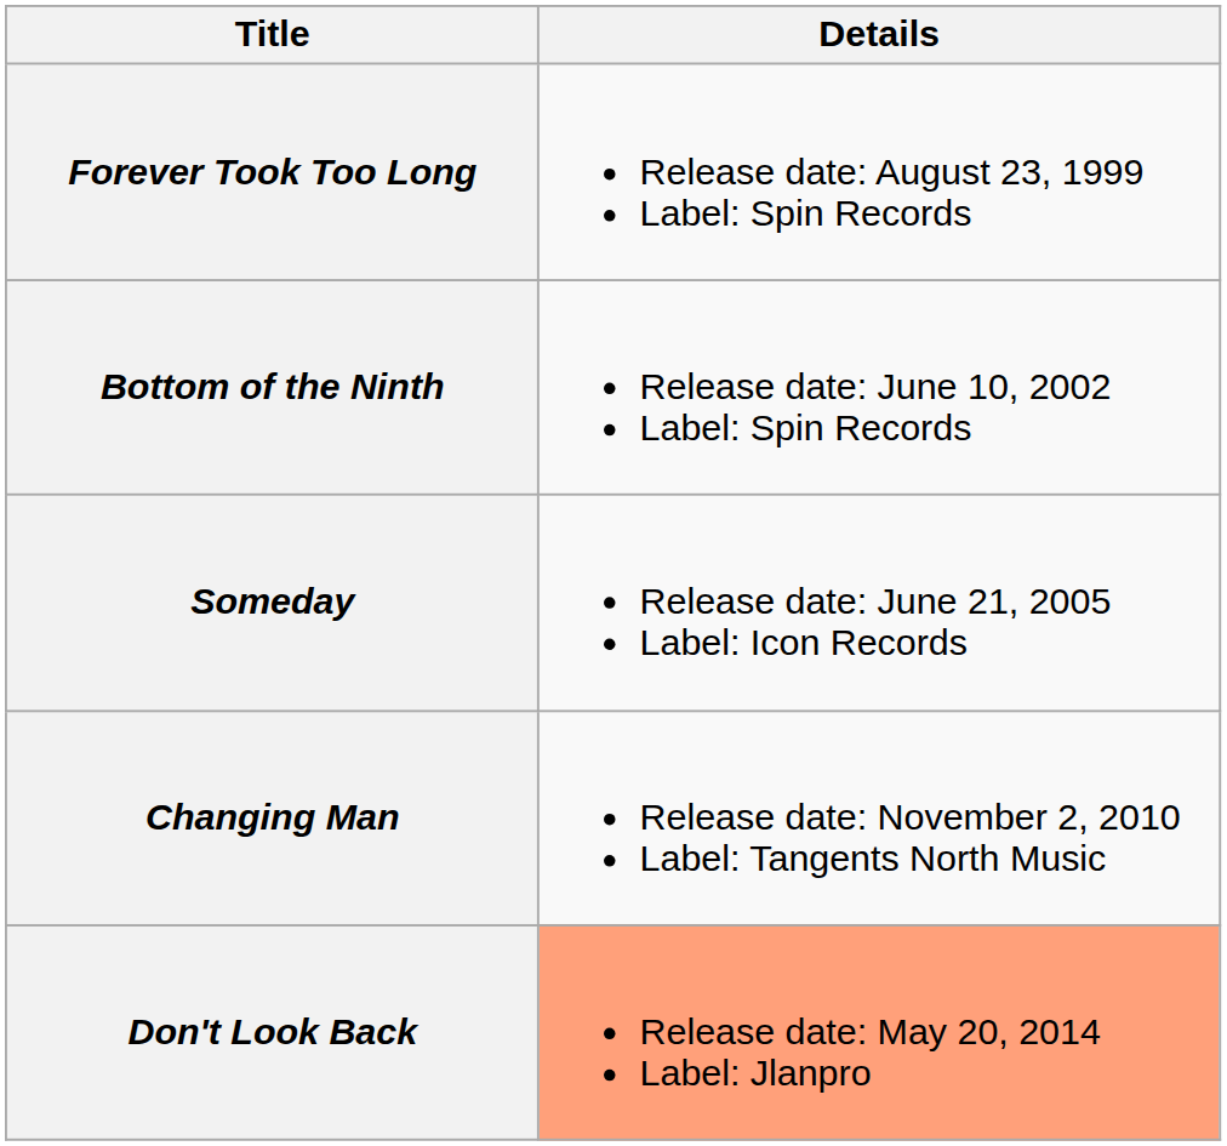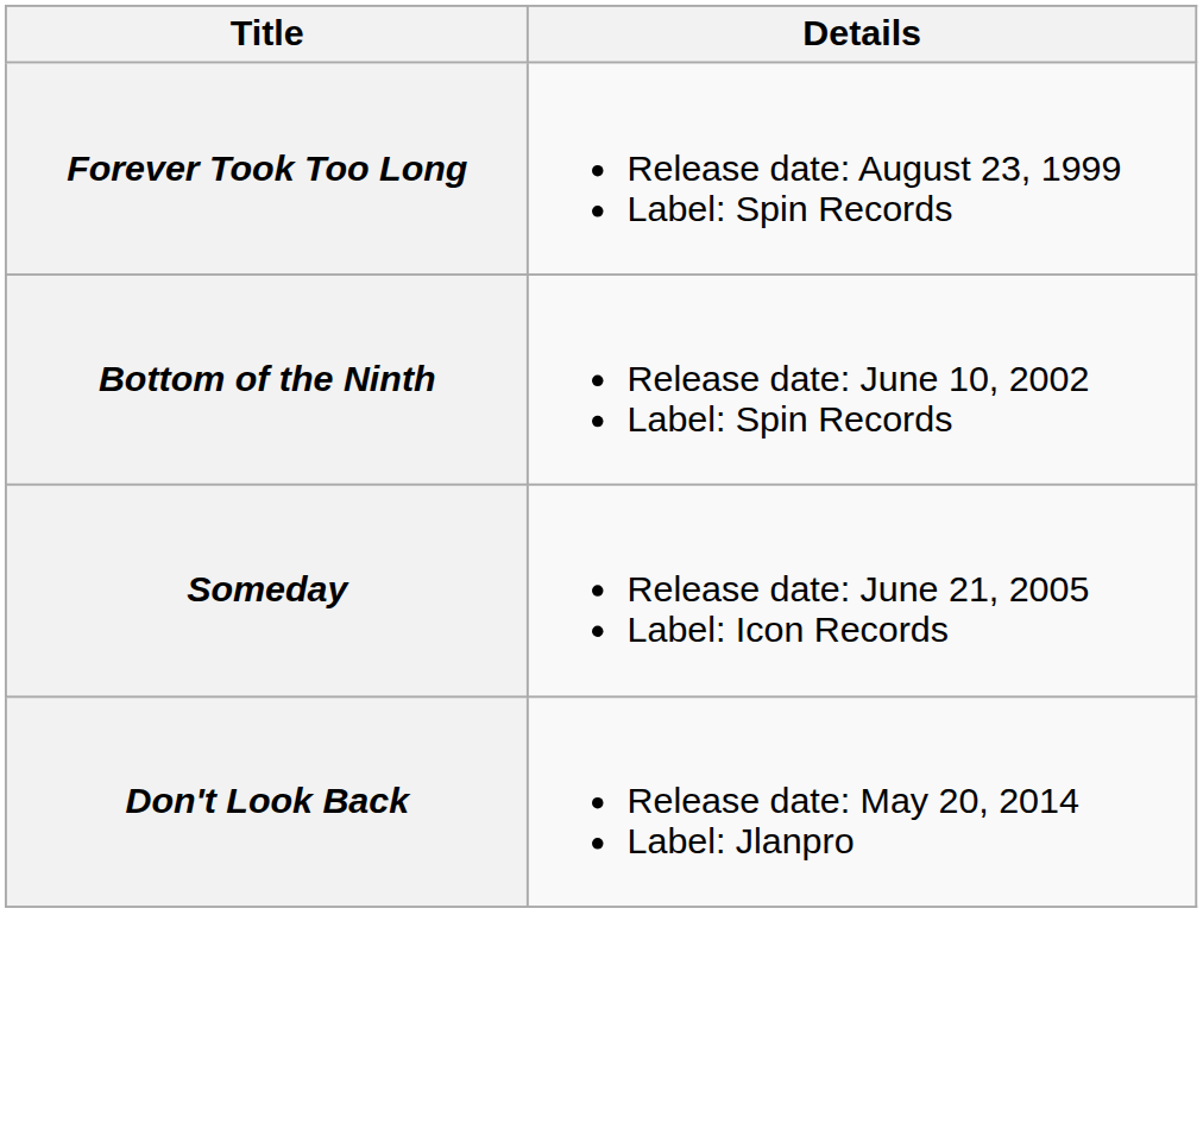- row: Changing Man | Release date: November 2, 2010 Label: Tangents North Music
Don't Look Back | Details: lightsalmon background -> no background
